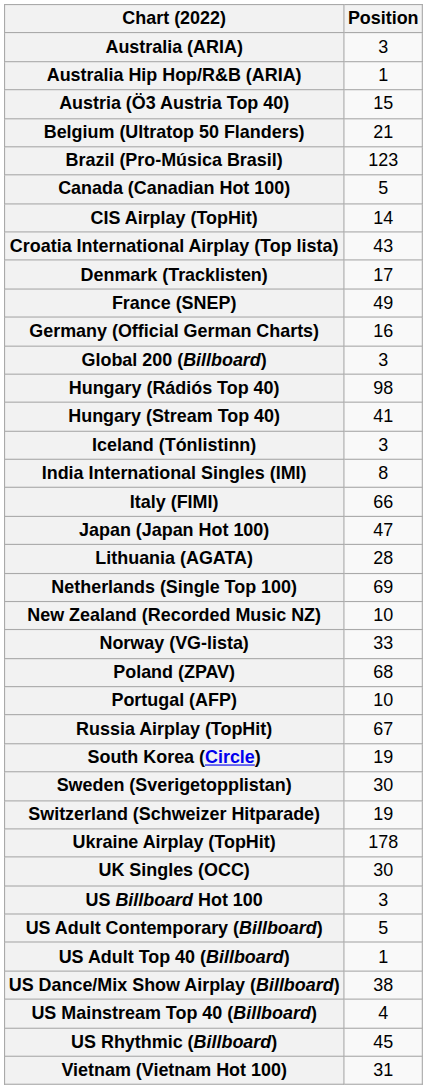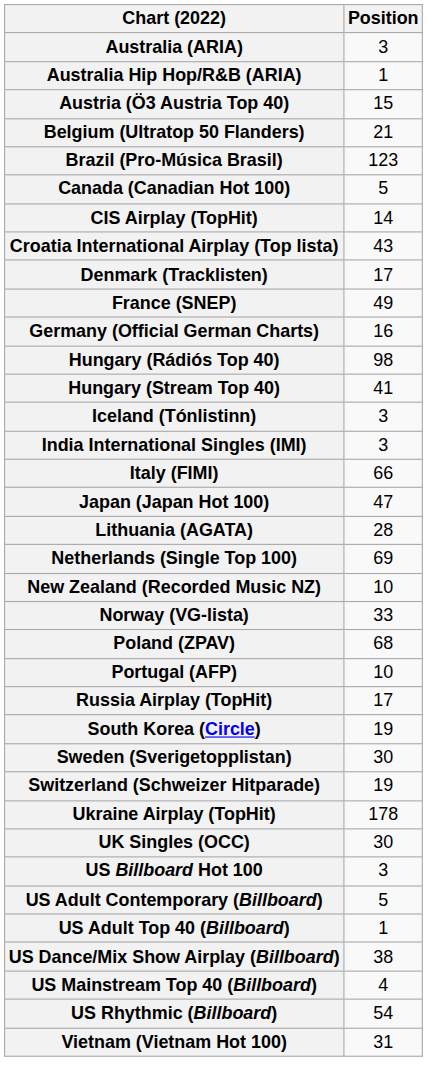- row: Global 200 (Billboard) | 3
India International Singles (IMI) | Position: 8 -> 3
Russia Airplay (TopHit) | Position: 67 -> 17
US Rhythmic (Billboard) | Position: 45 -> 54
